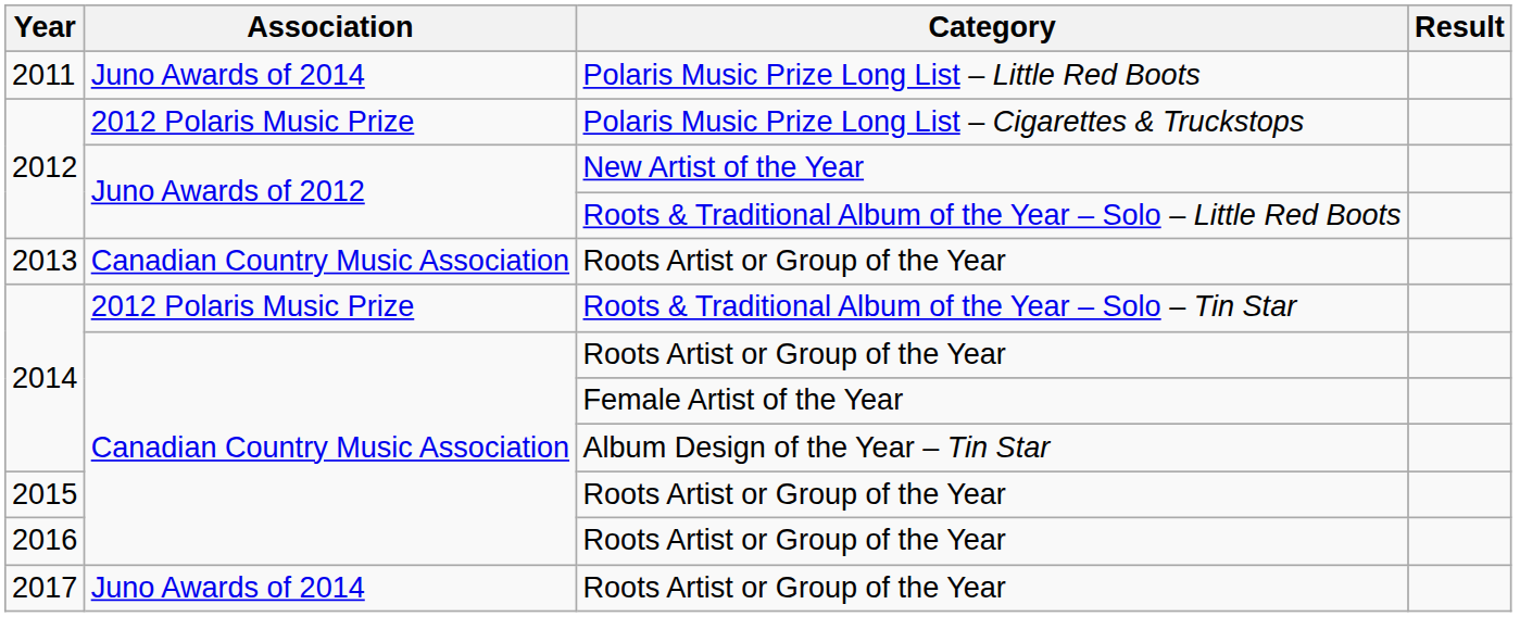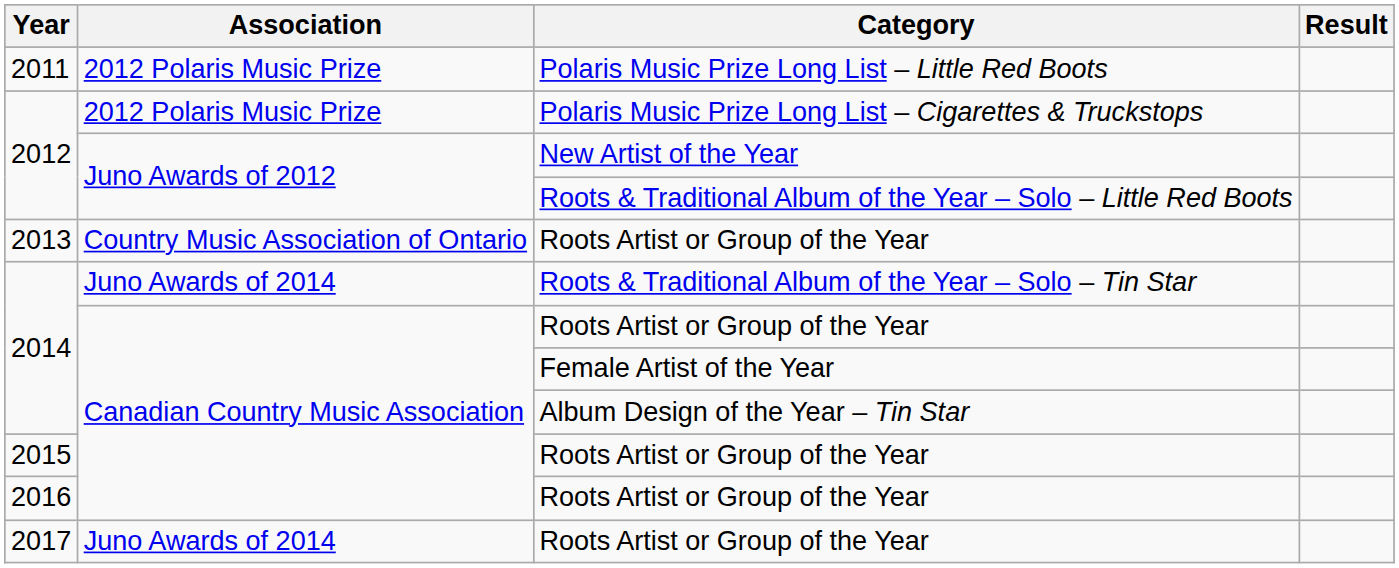Polaris Music Prize Long List – Little Red Boots | Association: Juno Awards of 2014 -> 2012 Polaris Music Prize
2013 / Roots Artist or Group of the Year | Association: Canadian Country Music Association -> Country Music Association of Ontario
Roots & Traditional Album of the Year – Solo – Tin Star | Association: 2012 Polaris Music Prize -> Juno Awards of 2014
